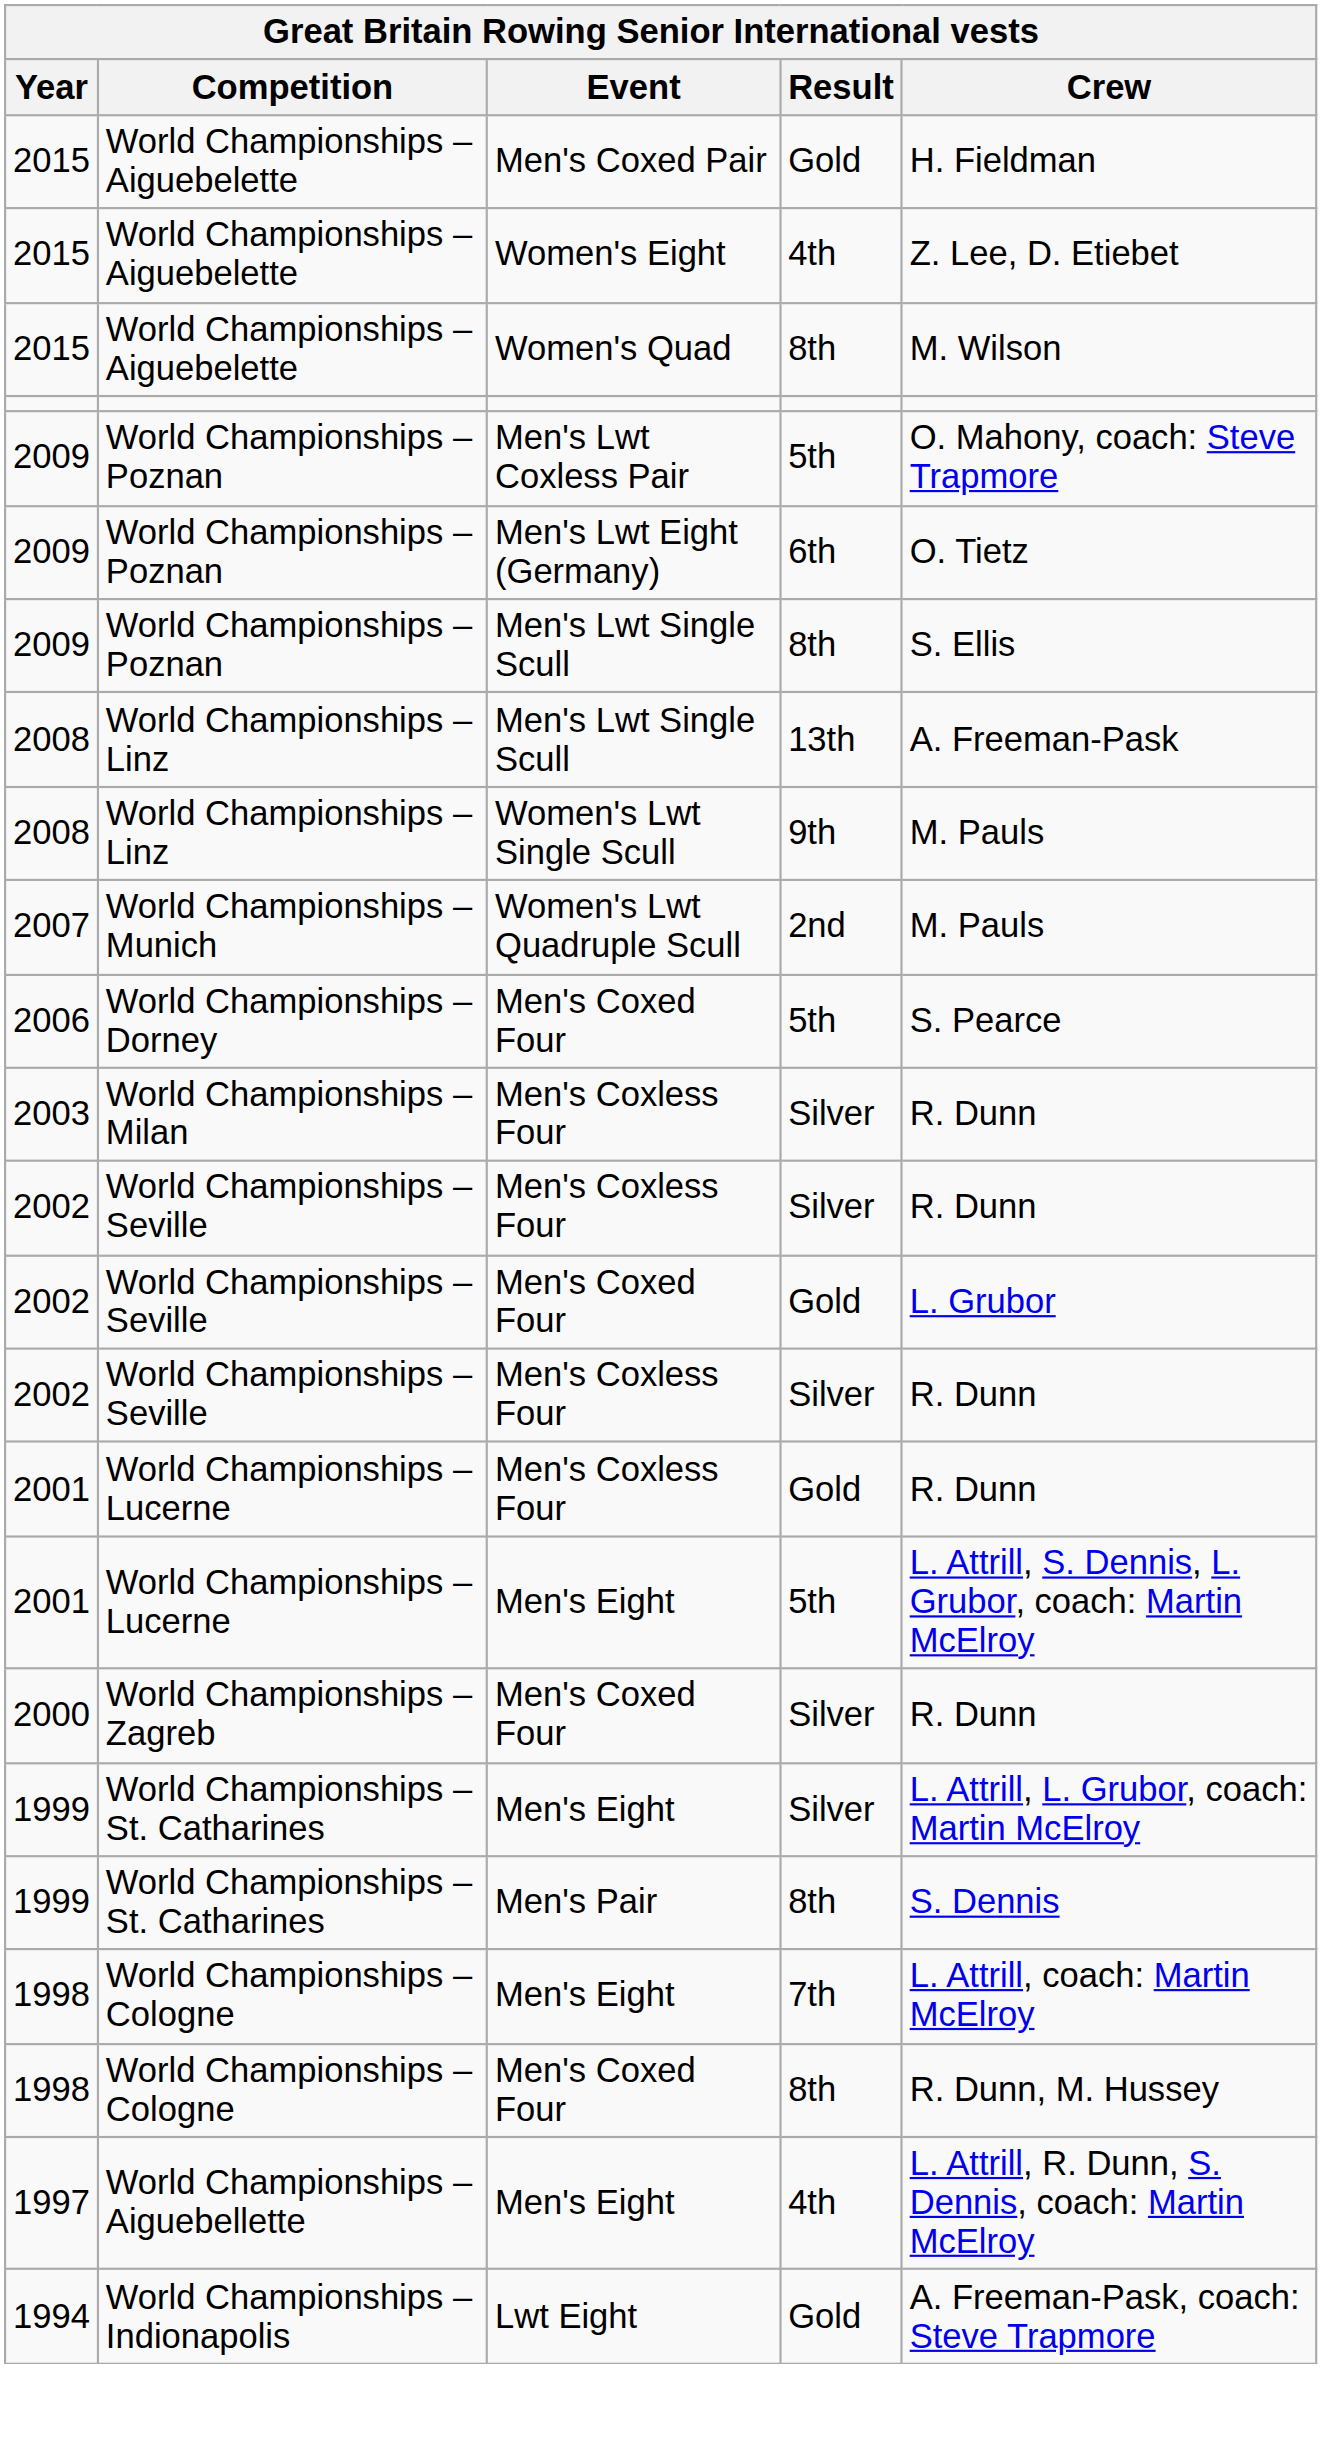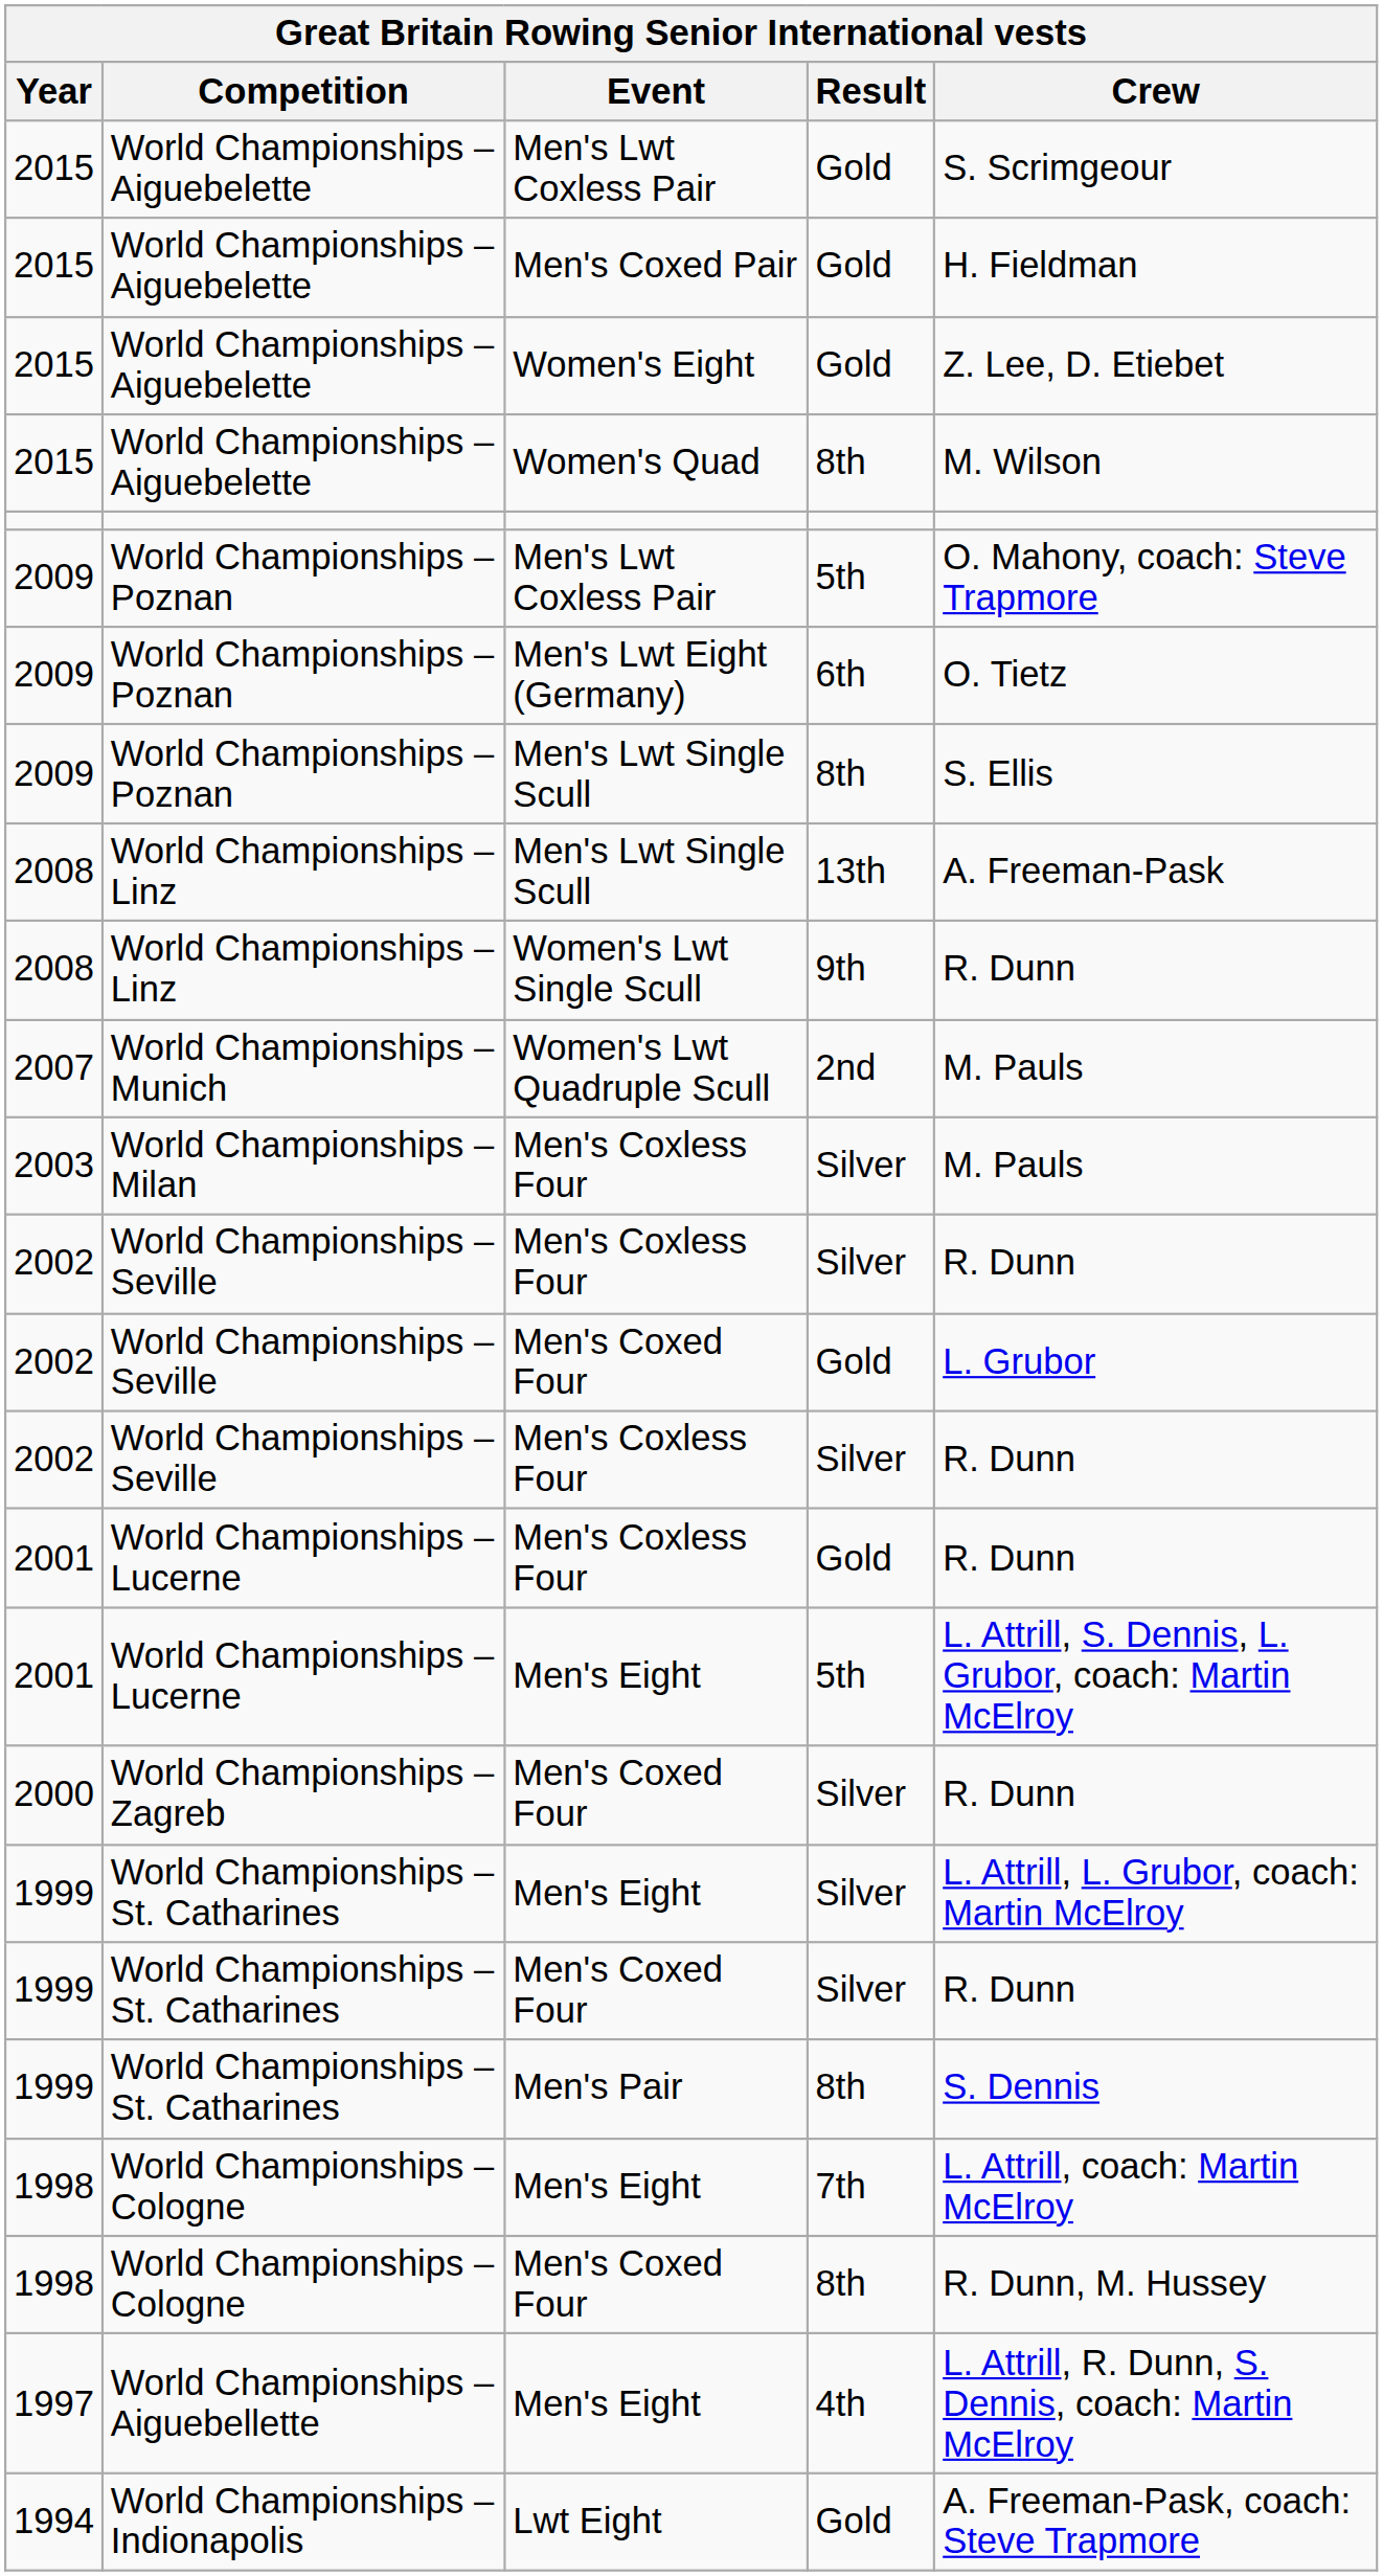+ row: 2015 | World Championships – Aiguebelette | Men's Lwt Coxless Pair | Gold | S. Scrimgeour
2015 / Women's Eight | Result: 4th -> Gold
2008 / Women's Lwt Single Scull | Crew: M. Pauls -> R. Dunn
- row: 2006 | World Championships – Dorney | Men's Coxed Four | 5th | S. Pearce
2003 | Crew: R. Dunn -> M. Pauls
+ row: 1999 | World Championships – St. Catharines | Men's Coxed Four | Silver | R. Dunn
